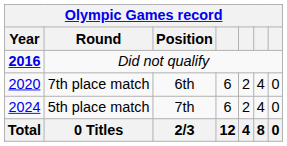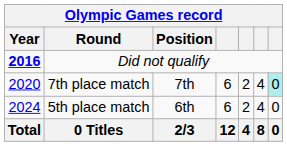7th place match | Position: 6th -> 7th
7th place match | column 7: no background -> paleturquoise background
5th place match | Position: 7th -> 6th
